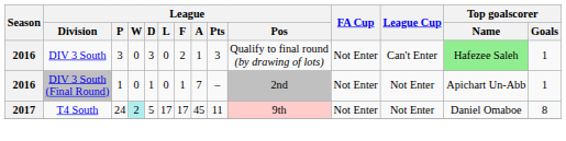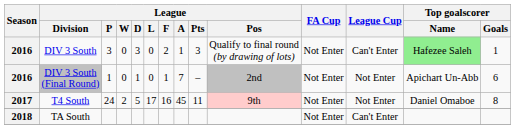DIV 3 South (Final Round) | Top goalscorer / Goals: 1 -> 6
T4 South | League / W: paleturquoise background -> no background
T4 South | League / F: 17 -> 16
+ row: 2018 | TA South | Not Enter | Can't Enter
